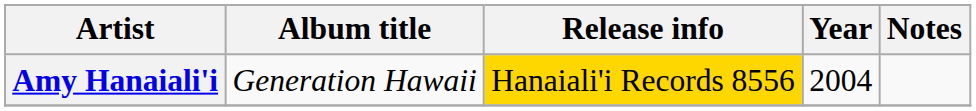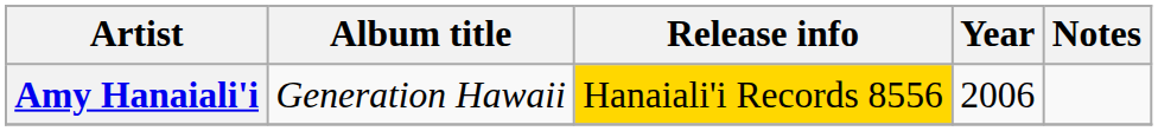Amy Hanaiali'i | Year: 2004 -> 2006
